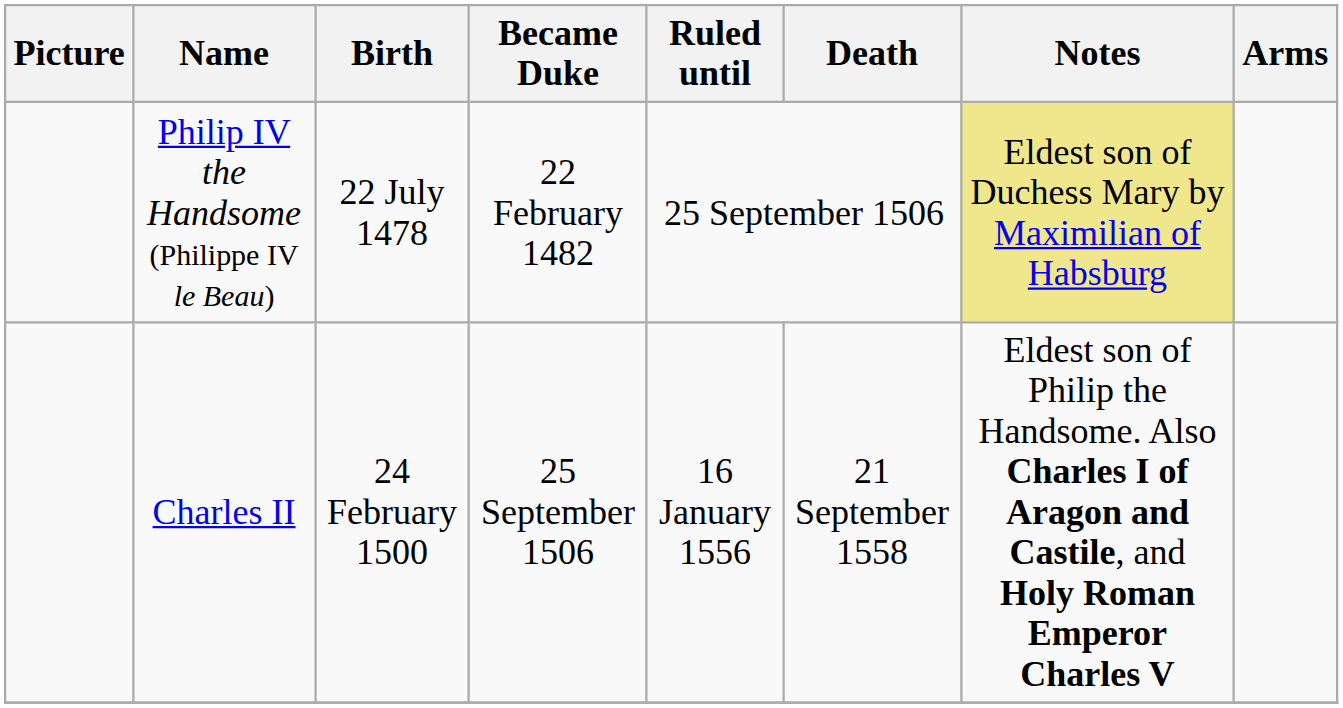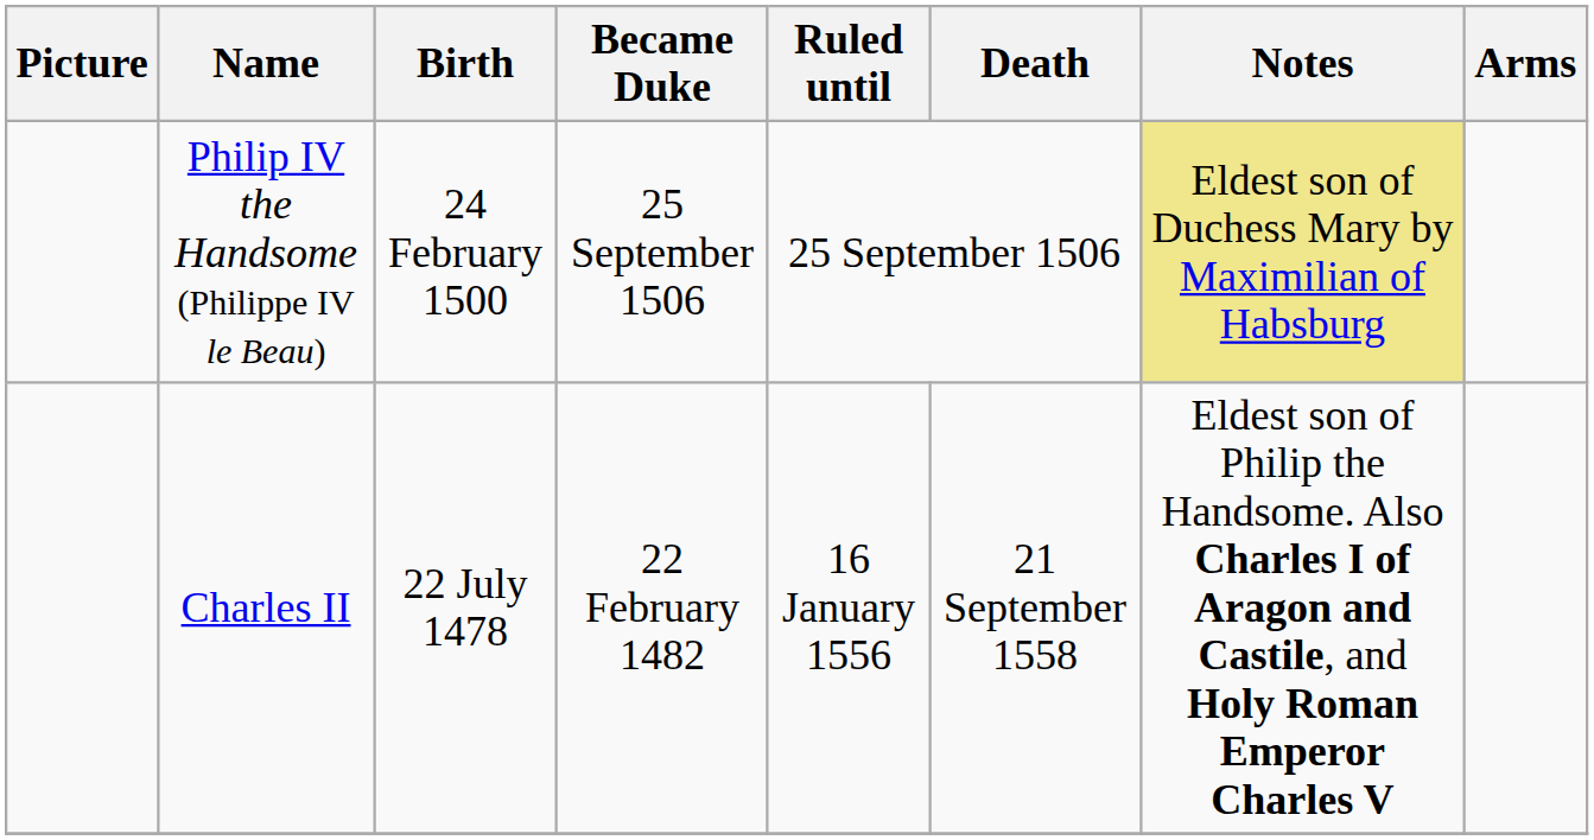Philip IV the Handsome (Philippe IV le Beau) | Birth: 22 July 1478 -> 24 February 1500
Philip IV the Handsome (Philippe IV le Beau) | Became Duke: 22 February 1482 -> 25 September 1506
Charles II | Birth: 24 February 1500 -> 22 July 1478
Charles II | Became Duke: 25 September 1506 -> 22 February 1482
